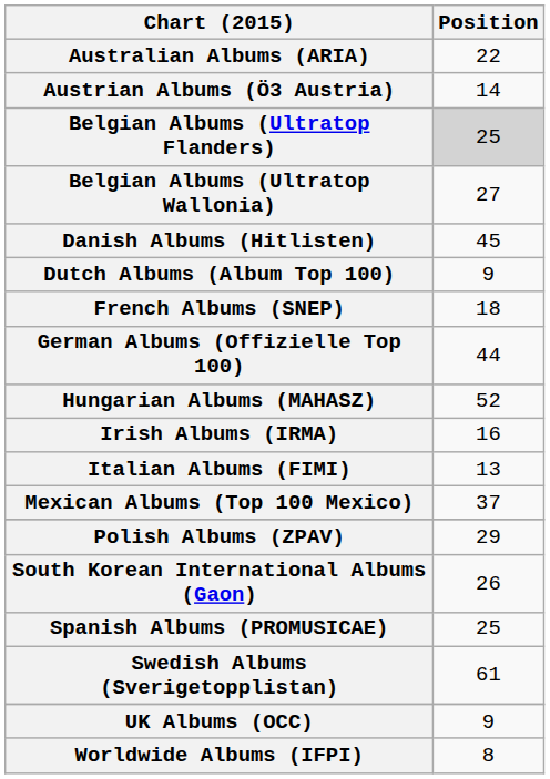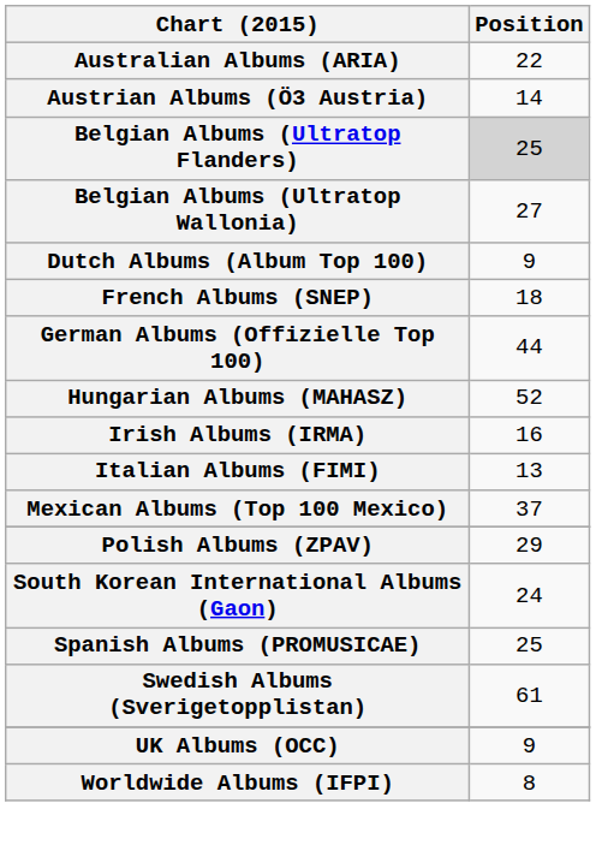- row: Danish Albums (Hitlisten) | 45
South Korean International Albums (Gaon) | Position: 26 -> 24
